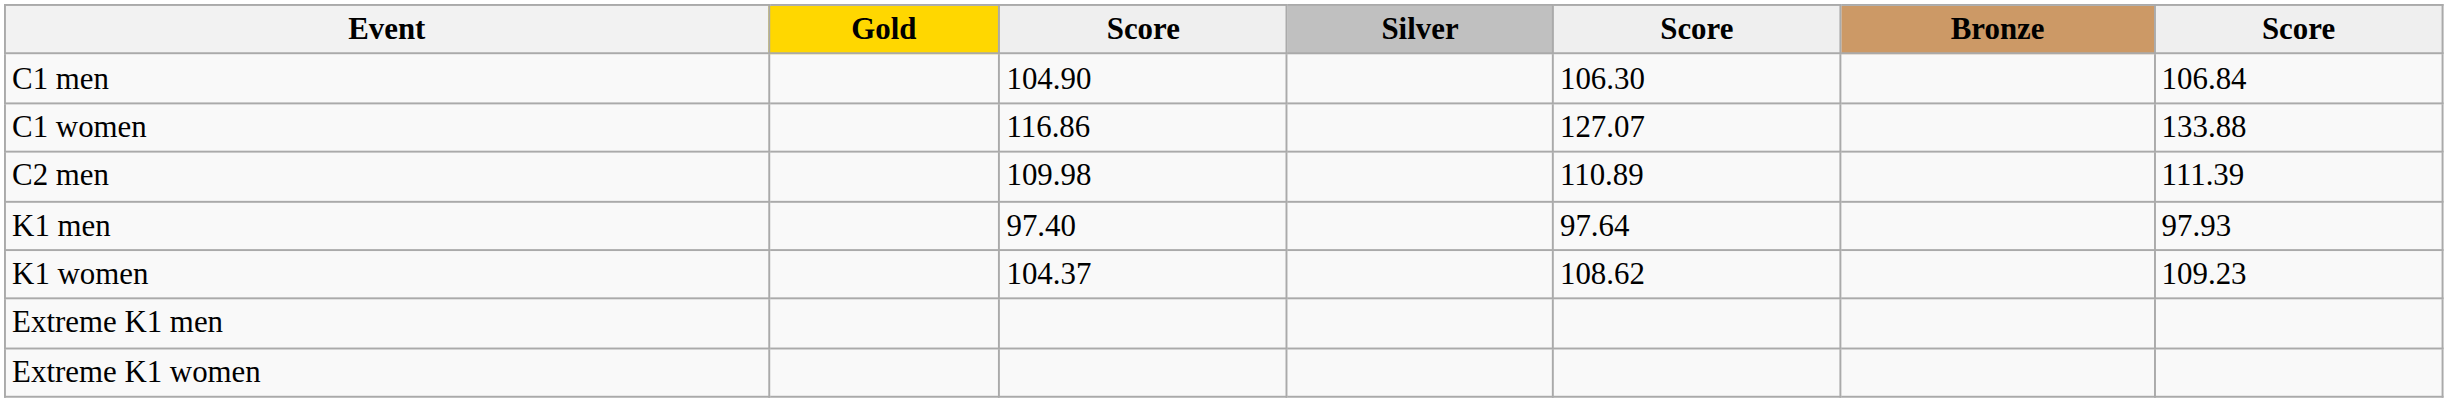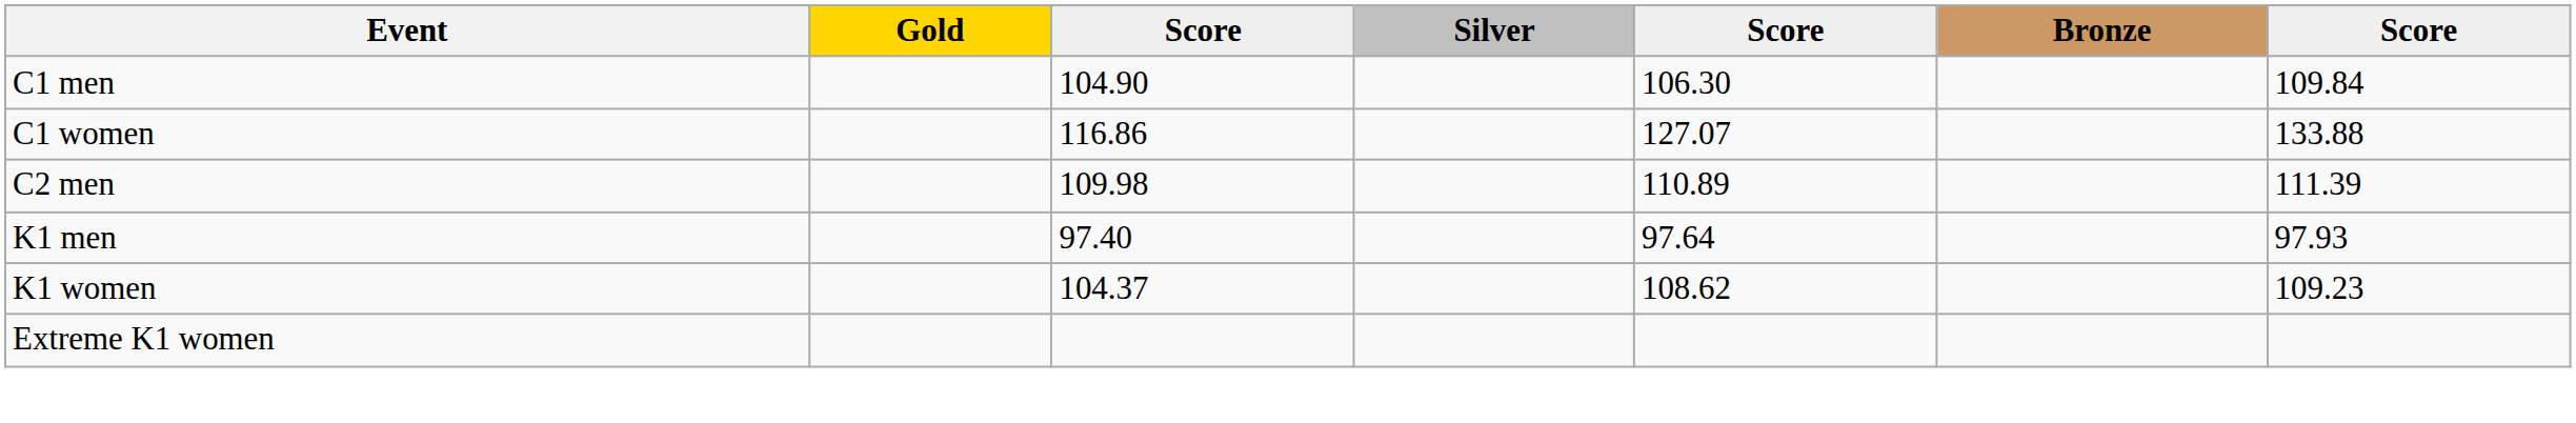C1 men | column 7: 106.84 -> 109.84
- row: Extreme K1 men
